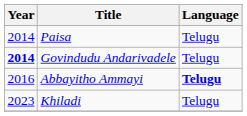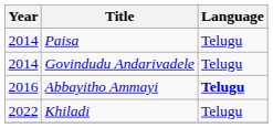Govindudu Andarivadele | Year: bold -> normal
Khiladi | Year: 2023 -> 2022
